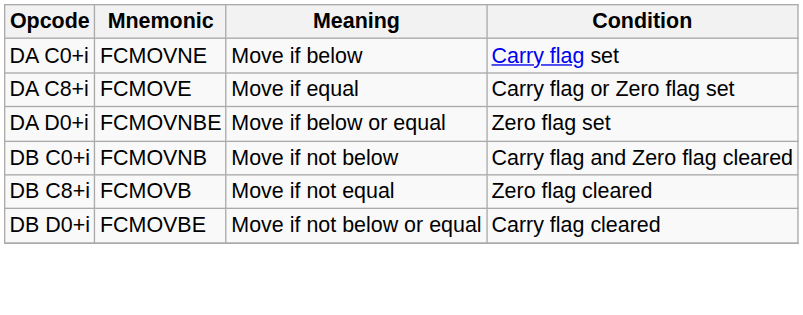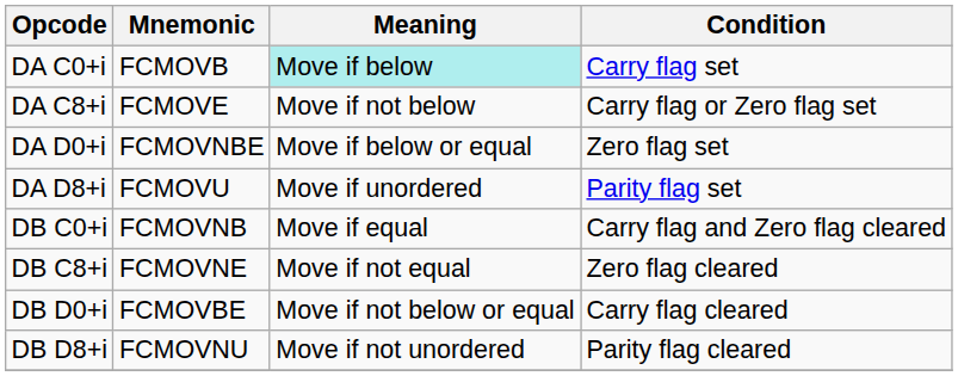DA C0+i | Mnemonic: FCMOVNE -> FCMOVB
DA C0+i | Meaning: no background -> paleturquoise background
DA C8+i | Meaning: Move if equal -> Move if not below
+ row: DA D8+i | FCMOVU | Move if unordered | Parity flag set
DB C0+i | Meaning: Move if not below -> Move if equal
DB C8+i | Mnemonic: FCMOVB -> FCMOVNE
+ row: DB D8+i | FCMOVNU | Move if not unordered | Parity flag cleared
